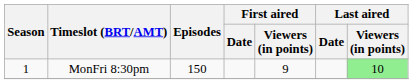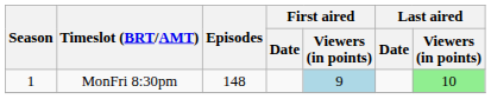MonFri 8:30pm | Episodes: 150 -> 148
MonFri 8:30pm | First aired / Viewers (in points): no background -> lightblue background
